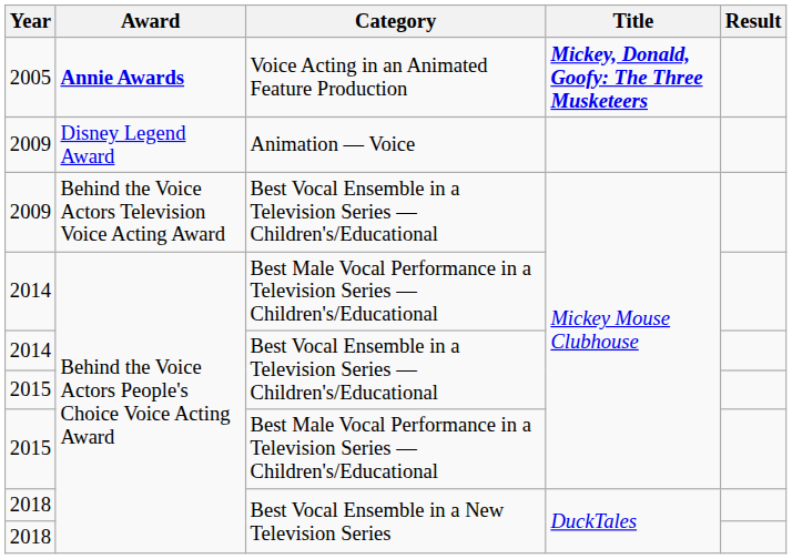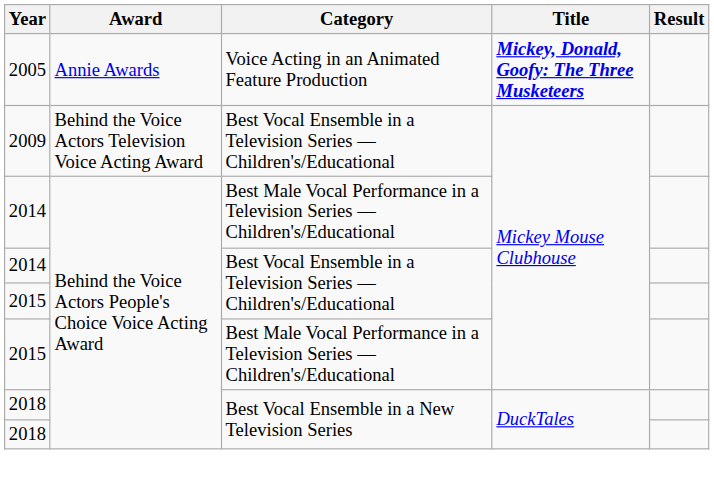2005 | Award: bold -> normal
- row: 2009 | Disney Legend Award | Animation — Voice
